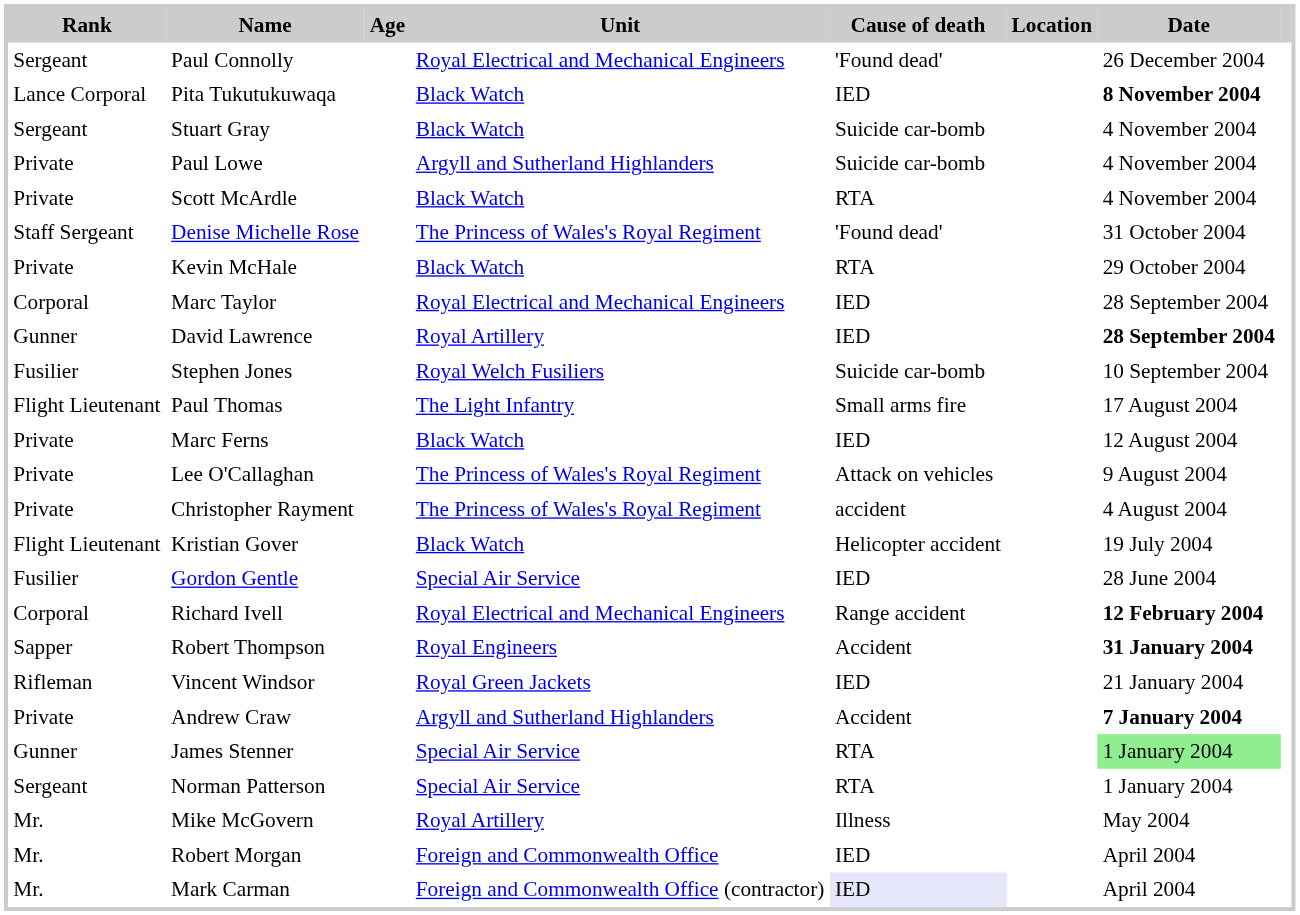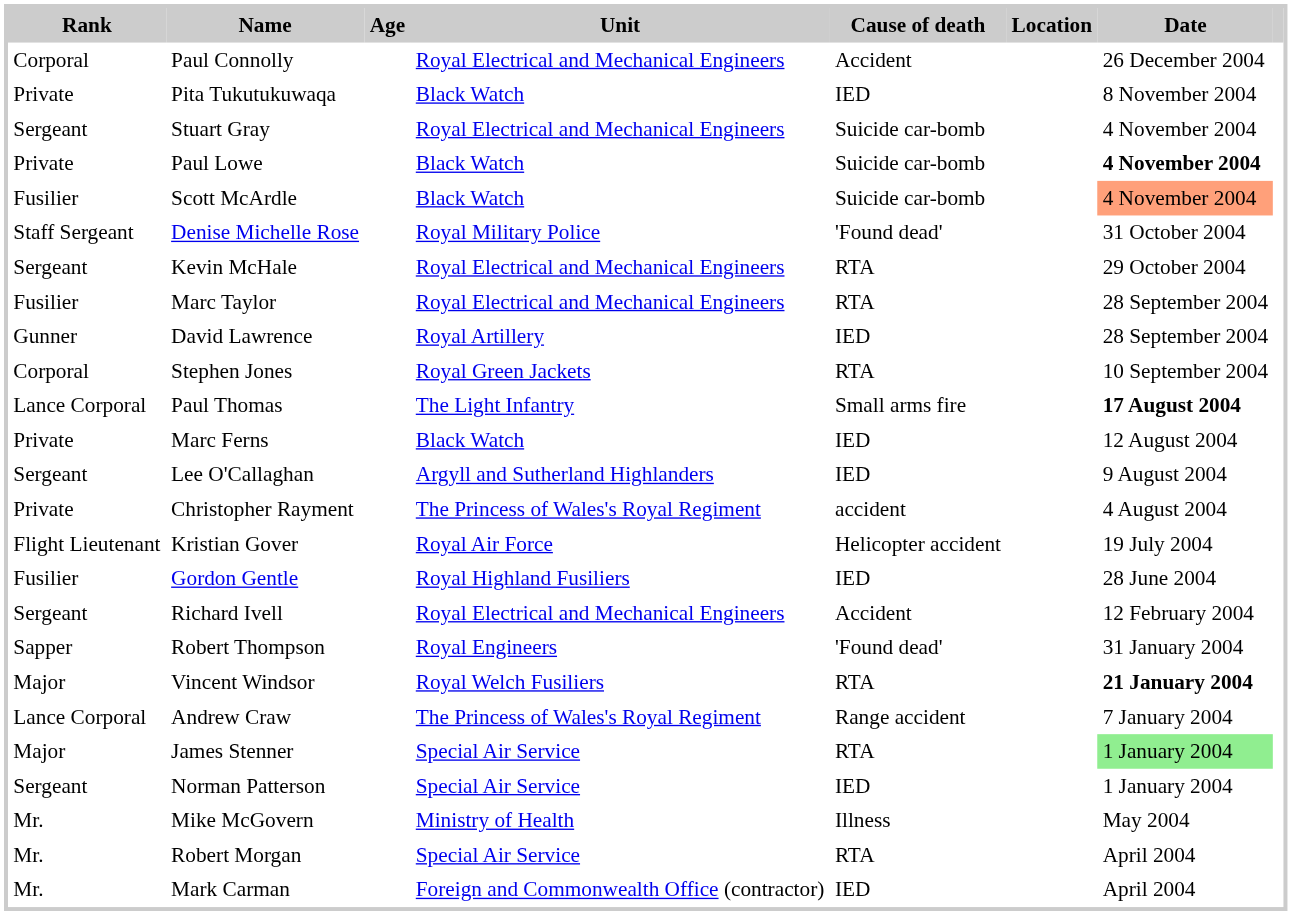Paul Connolly | Rank: Sergeant -> Corporal
Paul Connolly | Cause of death: 'Found dead' -> Accident
Pita Tukutukuwaqa | Rank: Lance Corporal -> Private
Pita Tukutukuwaqa | Date: bold -> normal
Stuart Gray | Unit: Black Watch -> Royal Electrical and Mechanical Engineers
Paul Lowe | Unit: Argyll and Sutherland Highlanders -> Black Watch
Paul Lowe | Date: normal -> bold
Scott McArdle | Rank: Private -> Fusilier
Scott McArdle | Cause of death: RTA -> Suicide car-bomb
Scott McArdle | Date: no background -> lightsalmon background
Denise Michelle Rose | Unit: The Princess of Wales's Royal Regiment -> Royal Military Police
Kevin McHale | Rank: Private -> Sergeant
Kevin McHale | Unit: Black Watch -> Royal Electrical and Mechanical Engineers
Marc Taylor | Rank: Corporal -> Fusilier
Marc Taylor | Cause of death: IED -> RTA
David Lawrence | Date: bold -> normal
Stephen Jones | Rank: Fusilier -> Corporal
Stephen Jones | Unit: Royal Welch Fusiliers -> Royal Green Jackets
Stephen Jones | Cause of death: Suicide car-bomb -> RTA
Paul Thomas | Rank: Flight Lieutenant -> Lance Corporal
Paul Thomas | Date: normal -> bold
Lee O'Callaghan | Rank: Private -> Sergeant
Lee O'Callaghan | Unit: The Princess of Wales's Royal Regiment -> Argyll and Sutherland Highlanders
Lee O'Callaghan | Cause of death: Attack on vehicles -> IED
Kristian Gover | Unit: Black Watch -> Royal Air Force
Gordon Gentle | Unit: Special Air Service -> Royal Highland Fusiliers
Richard Ivell | Rank: Corporal -> Sergeant
Richard Ivell | Cause of death: Range accident -> Accident
Richard Ivell | Date: bold -> normal
Robert Thompson | Cause of death: Accident -> 'Found dead'
Robert Thompson | Date: bold -> normal
Vincent Windsor | Rank: Rifleman -> Major
Vincent Windsor | Unit: Royal Green Jackets -> Royal Welch Fusiliers
Vincent Windsor | Cause of death: IED -> RTA
Vincent Windsor | Date: normal -> bold
Andrew Craw | Rank: Private -> Lance Corporal
Andrew Craw | Unit: Argyll and Sutherland Highlanders -> The Princess of Wales's Royal Regiment
Andrew Craw | Cause of death: Accident -> Range accident
Andrew Craw | Date: bold -> normal
James Stenner | Rank: Gunner -> Major
Norman Patterson | Cause of death: RTA -> IED
Mike McGovern | Unit: Royal Artillery -> Ministry of Health
Robert Morgan | Unit: Foreign and Commonwealth Office -> Special Air Service
Robert Morgan | Cause of death: IED -> RTA
Mark Carman | Cause of death: lavender background -> no background
